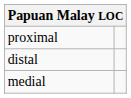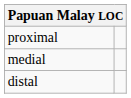rows swapped: medial <-> distal
